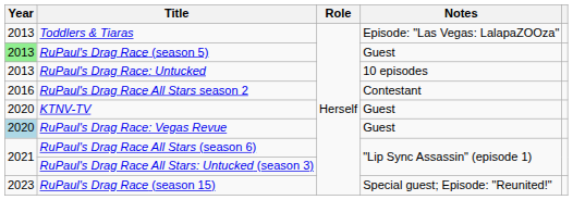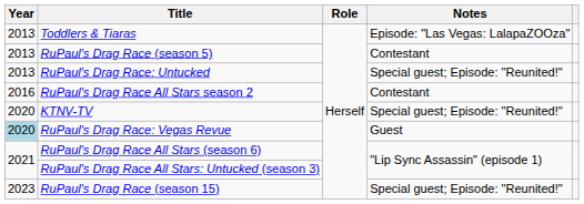RuPaul's Drag Race (season 5) | Year: lightgreen background -> no background
RuPaul's Drag Race (season 5) | Notes: Guest -> Contestant
RuPaul's Drag Race: Untucked | Notes: 10 episodes -> Special guest; Episode: "Reunited!"
KTNV-TV | Notes: Guest -> Special guest; Episode: "Reunited!"
